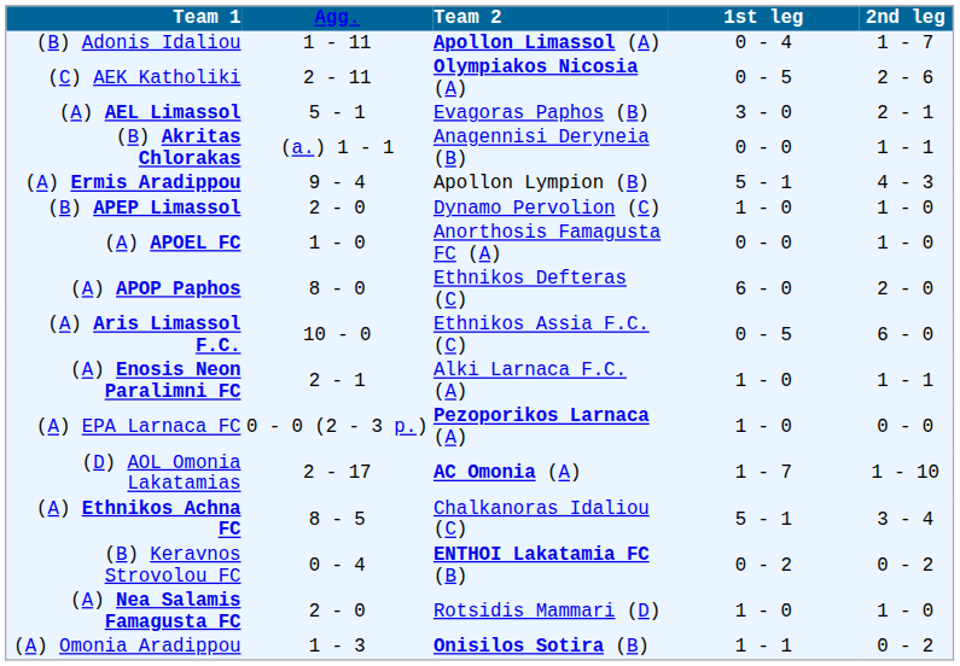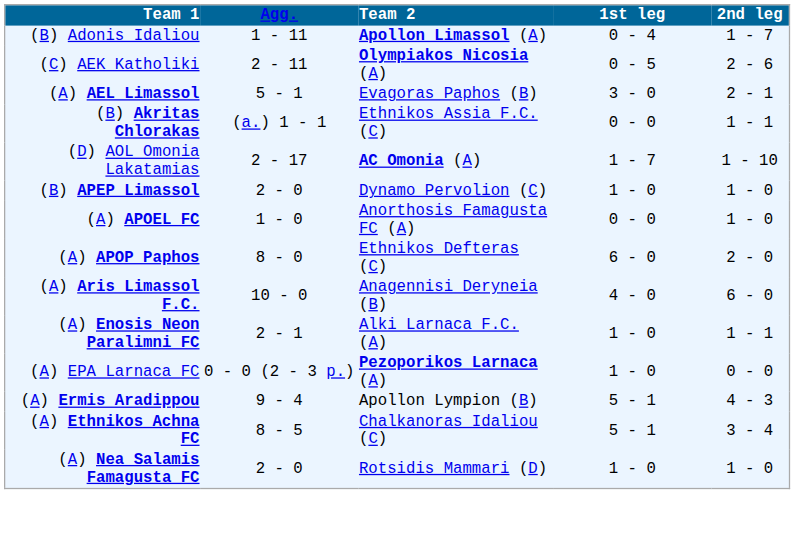(B) Akritas Chlorakas | Team 2: Anagennisi Deryneia (B) -> Ethnikos Assia F.C. (C)
rows swapped: (D) AOL Omonia Lakatamias <-> (A) Ermis Aradippou
(A) Aris Limassol F.C. | Team 2: Ethnikos Assia F.C. (C) -> Anagennisi Deryneia (B)
(A) Aris Limassol F.C. | 1st leg: 0 - 5 -> 4 - 0
- row: (B) Keravnos Strovolou FC | 0 - 4 | ENTHOI Lakatamia FC (B) | 0 - 2 | 0 - 2
- row: (A) Omonia Aradippou | 1 - 3 | Onisilos Sotira (B) | 1 - 1 | 0 - 2
